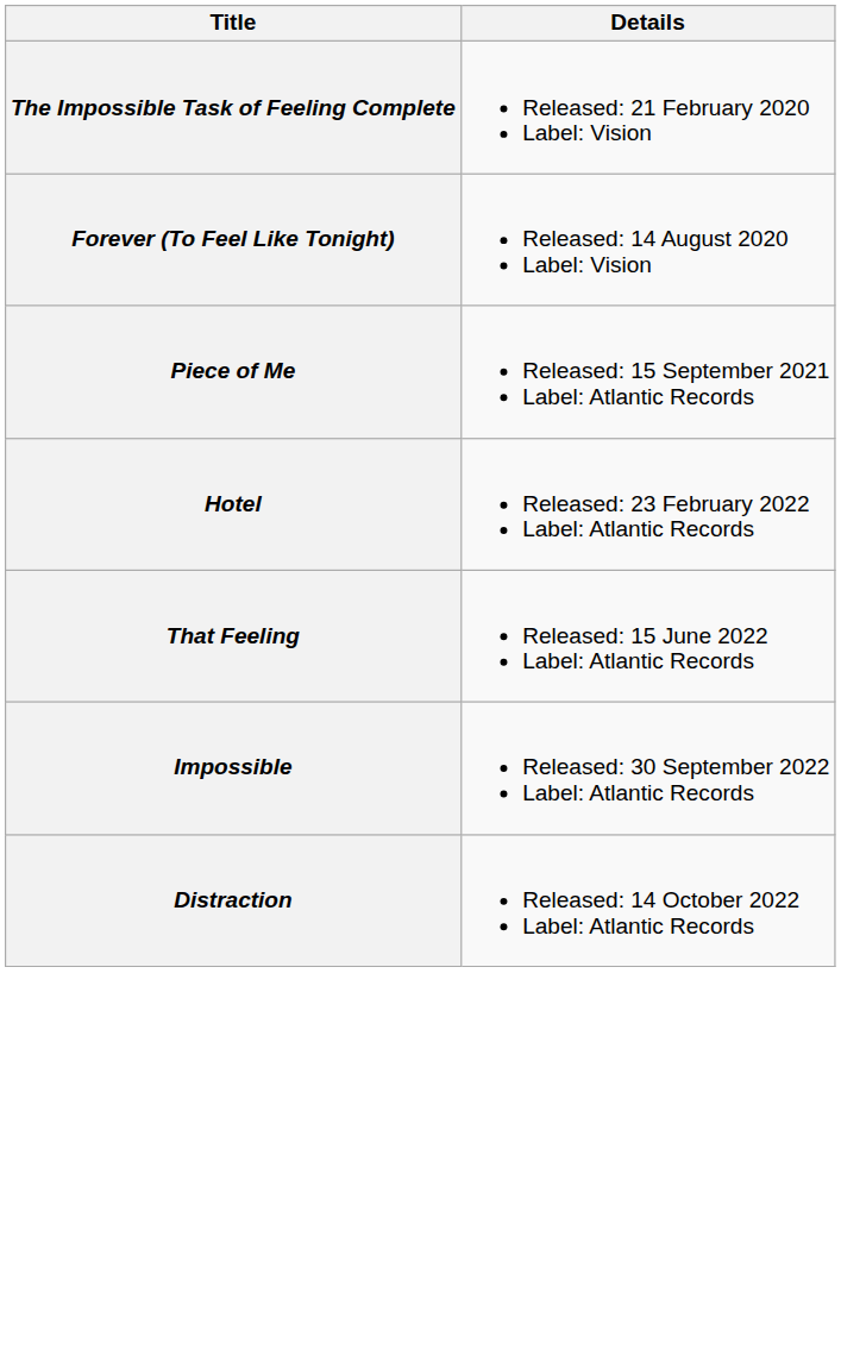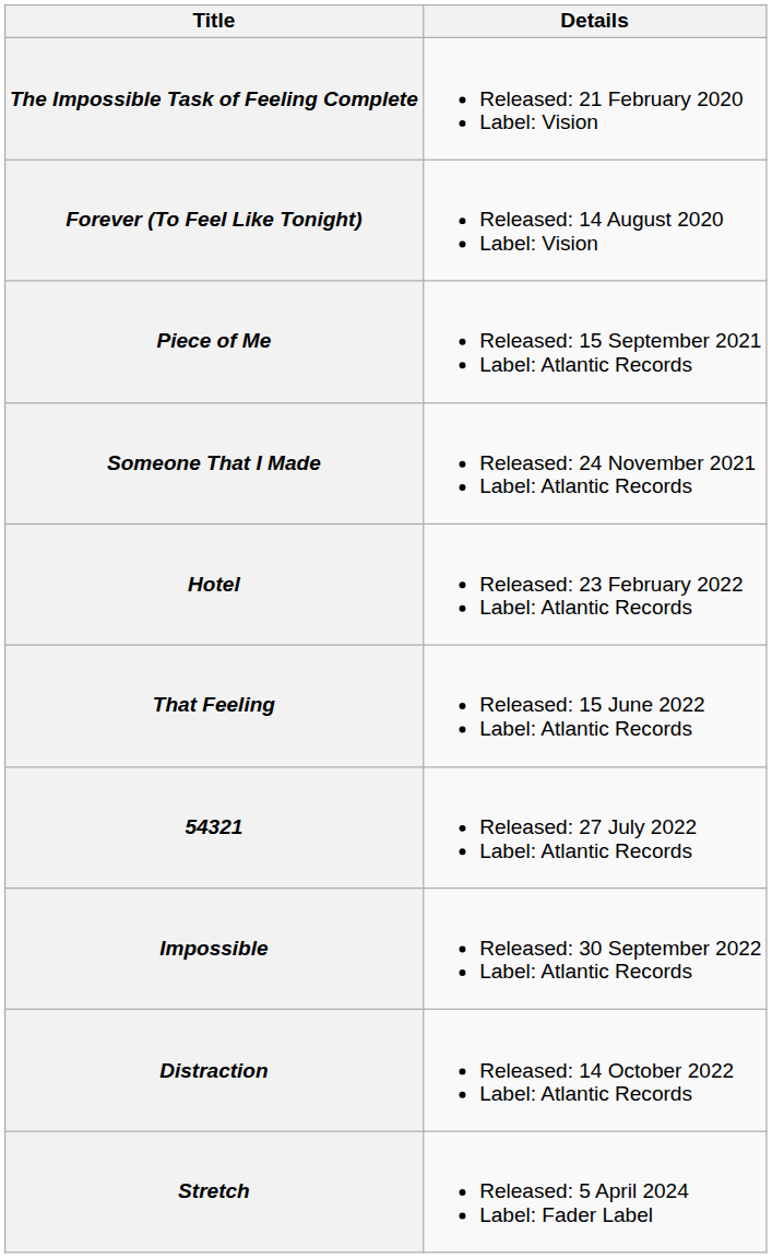+ row: Someone That I Made | Released: 24 November 2021 Label: Atlantic Records
+ row: 54321 | Released: 27 July 2022 Label: Atlantic Records
+ row: Stretch | Released: 5 April 2024 Label: Fader Label
